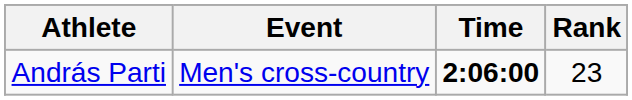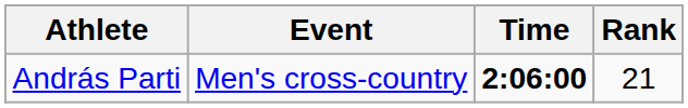András Parti | Rank: 23 -> 21
